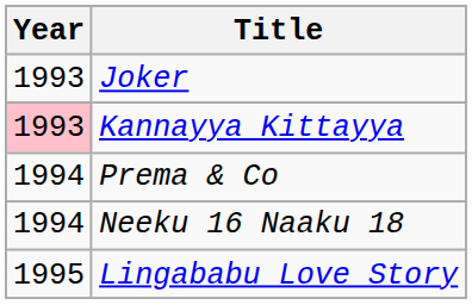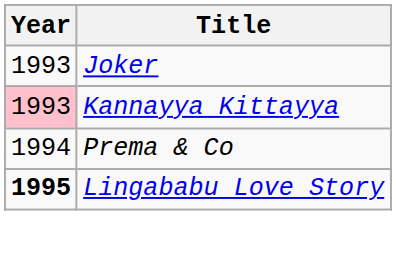- row: 1994 | Neeku 16 Naaku 18
Lingababu Love Story | Year: normal -> bold
